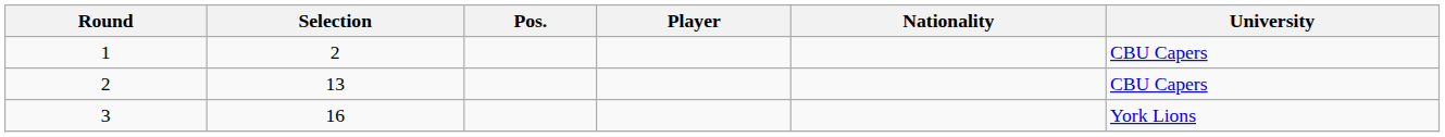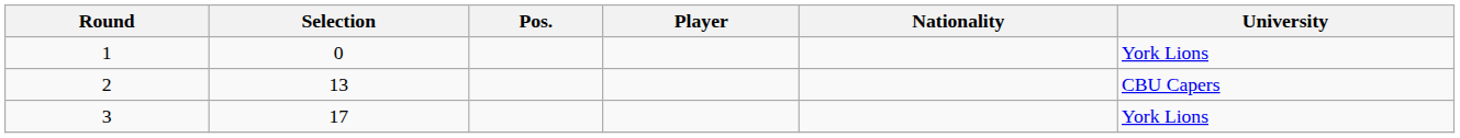1 | Selection: 2 -> 0
1 | University: CBU Capers -> York Lions
3 | Selection: 16 -> 17
